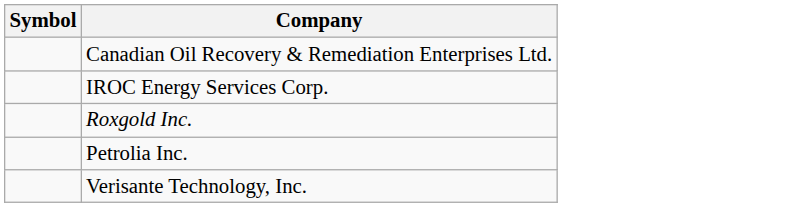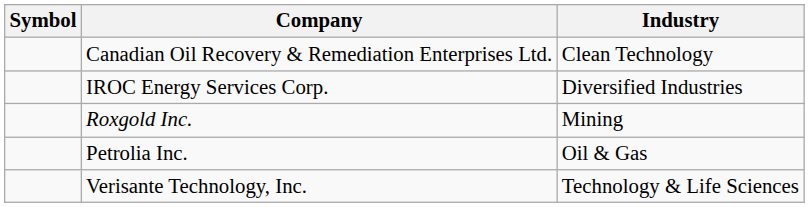+ column: Industry | Clean Technology | Diversified Industries | Mining | Oil & Gas | Technology & Life Sciences
